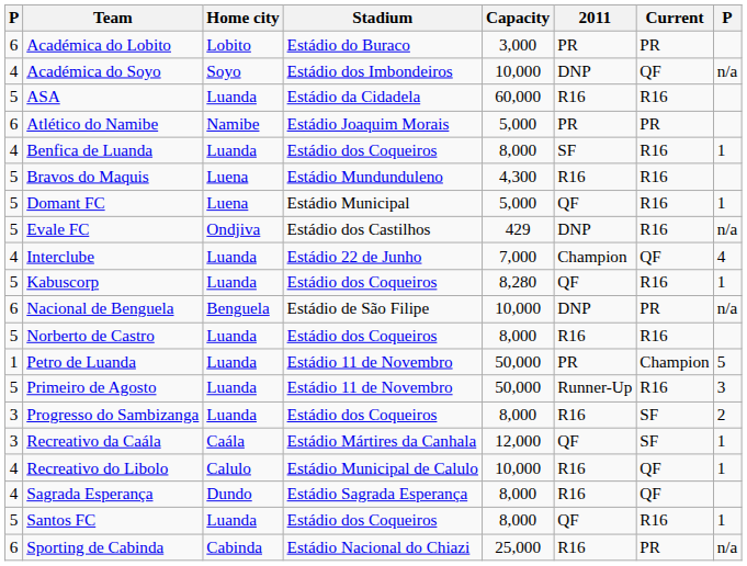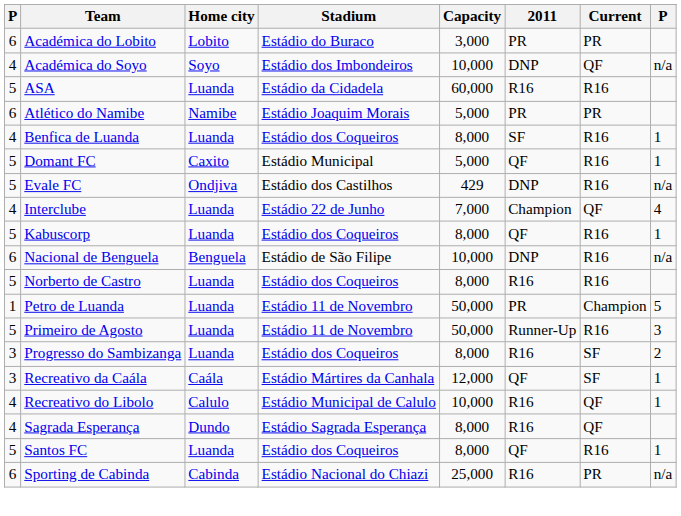- row: 5 | Bravos do Maquis | Luena | Estádio Mundunduleno | 4,300 | R16 | R16
Domant FC | Home city: Luena -> Caxito
Kabuscorp | Capacity: 8,280 -> 8,000
Nacional de Benguela | Current: PR -> R16
